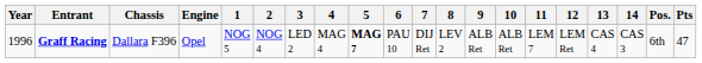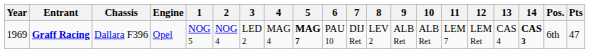Graff Racing | Year: 1996 -> 1969
Graff Racing | 14: normal -> bold
